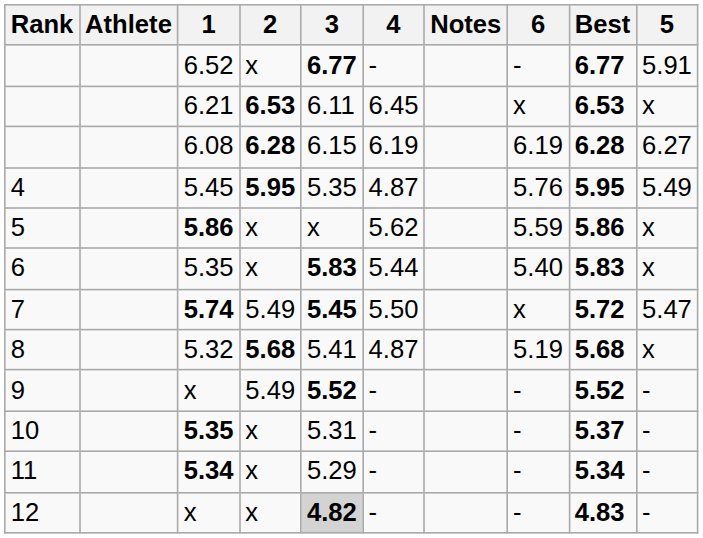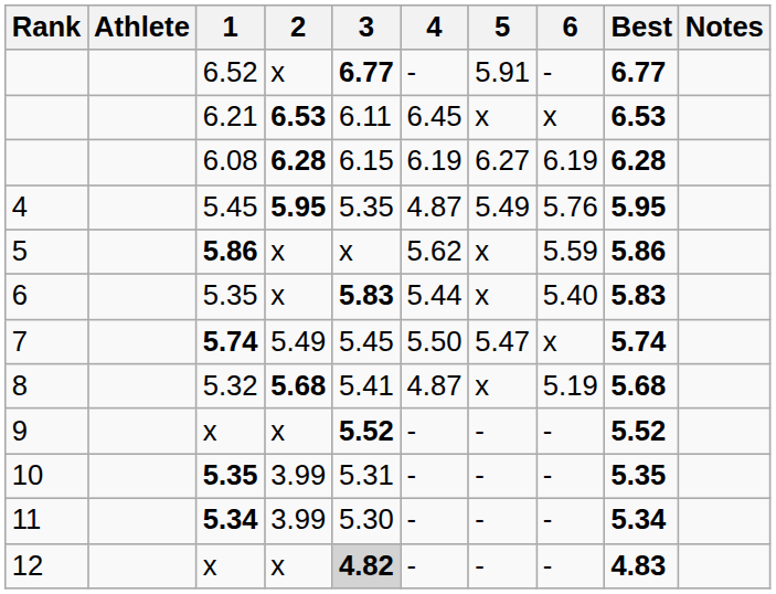columns swapped: 5 <-> Notes
7 | 3: bold -> normal
7 | Best: 5.72 -> 5.74
9 | 2: 5.49 -> x
10 | 2: x -> 3.99
10 | Best: 5.37 -> 5.35
11 | 2: x -> 3.99
11 | 3: 5.29 -> 5.30
